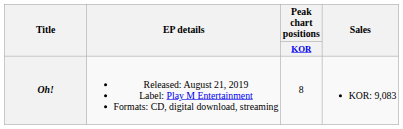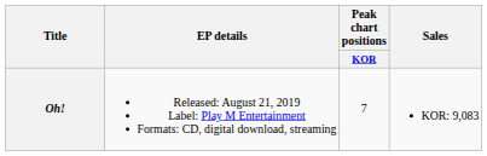Oh! | Peak chart positions / KOR: 8 -> 7
